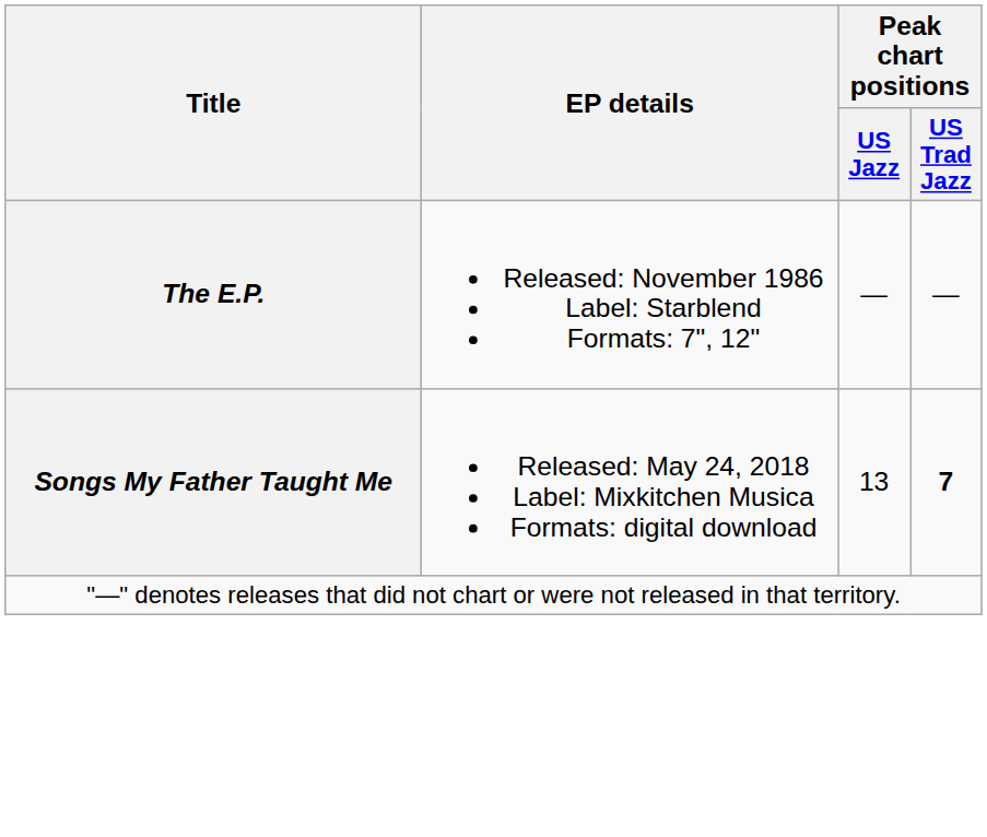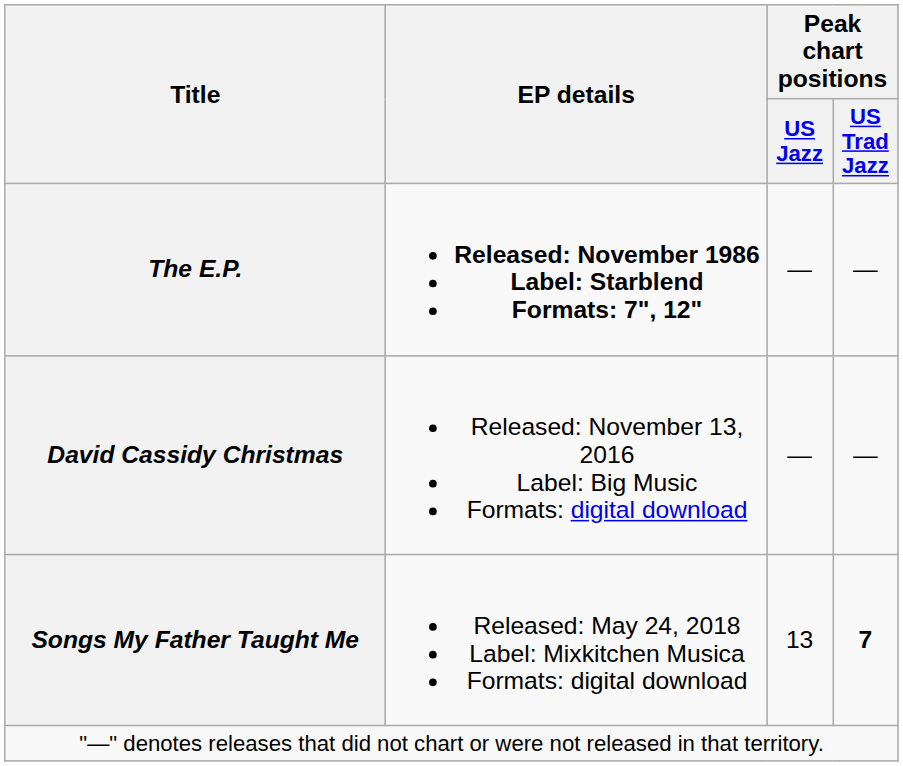The E.P. | EP details: normal -> bold
+ row: David Cassidy Christmas | Released: November 13, 2016 Label: Big Music Formats: digital download | — | —
